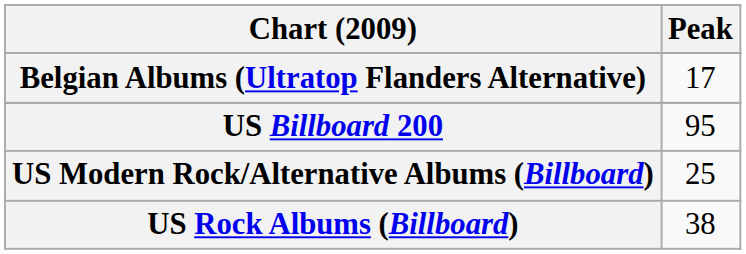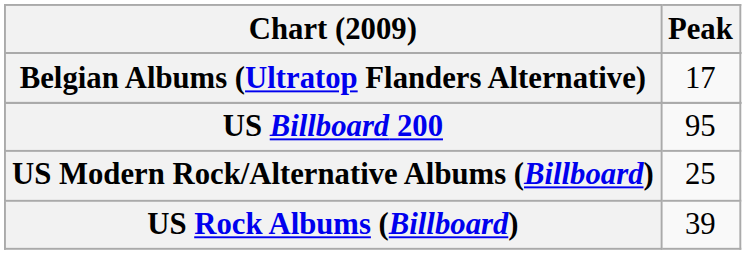US Rock Albums (Billboard) | Peak: 38 -> 39
